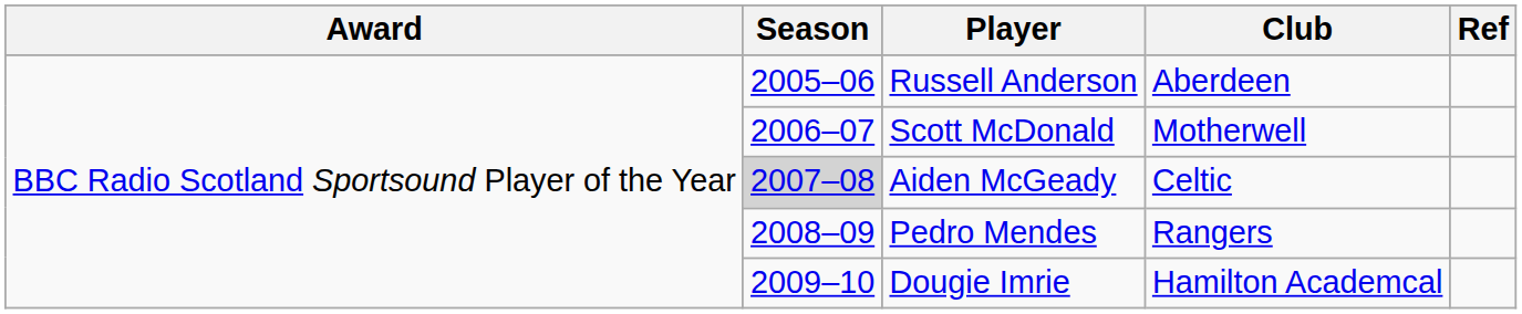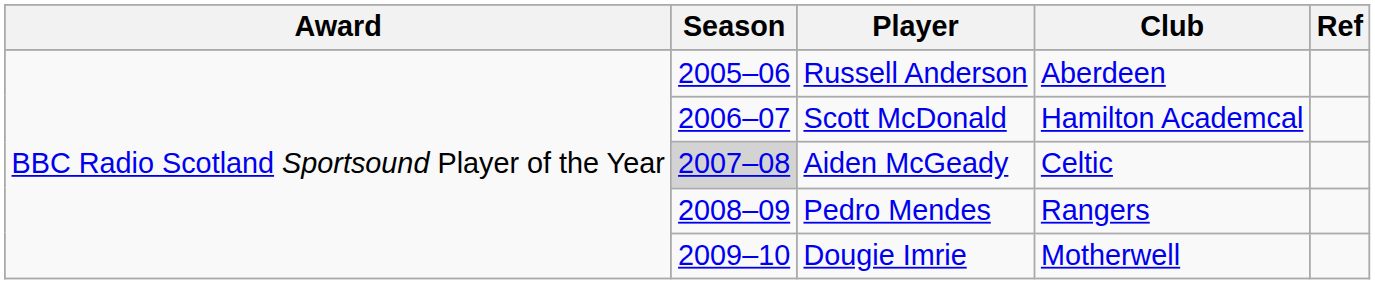Scott McDonald | Club: Motherwell -> Hamilton Academcal
Dougie Imrie | Club: Hamilton Academcal -> Motherwell
